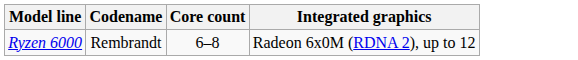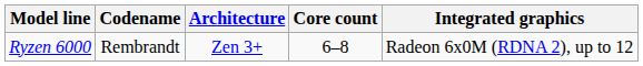+ column: Architecture | Zen 3+
